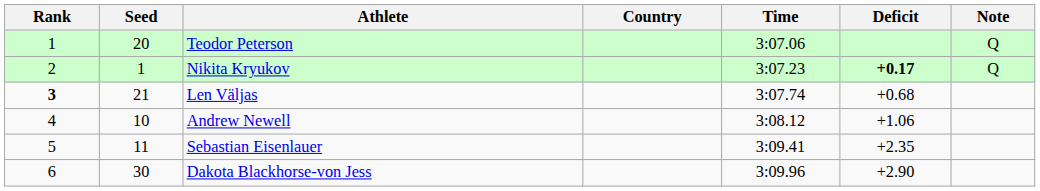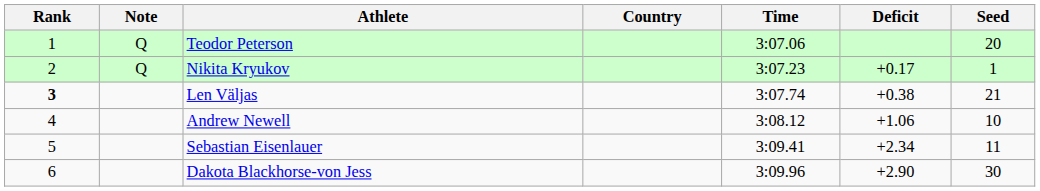columns swapped: Seed <-> Note
Nikita Kryukov | Deficit: bold -> normal
Len Väljas | Deficit: +0.68 -> +0.38
Sebastian Eisenlauer | Deficit: +2.35 -> +2.34
